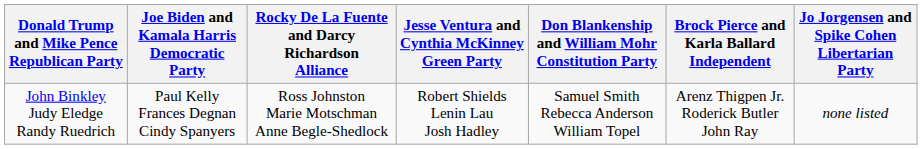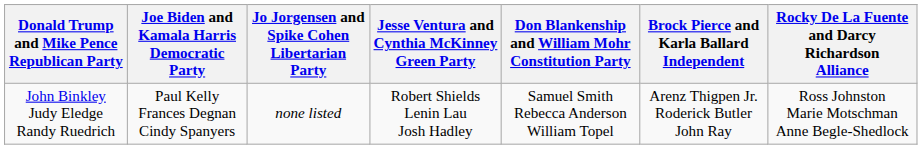columns swapped: Jo Jorgensen and Spike Cohen Libertarian Party <-> Rocky De La Fuente and Darcy Richardson Alliance
